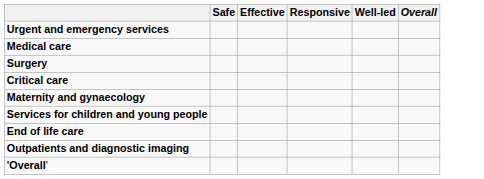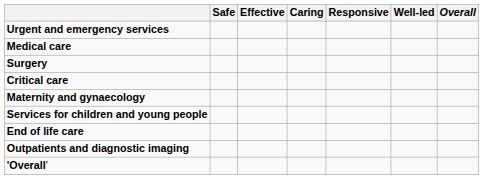+ column: Caring
